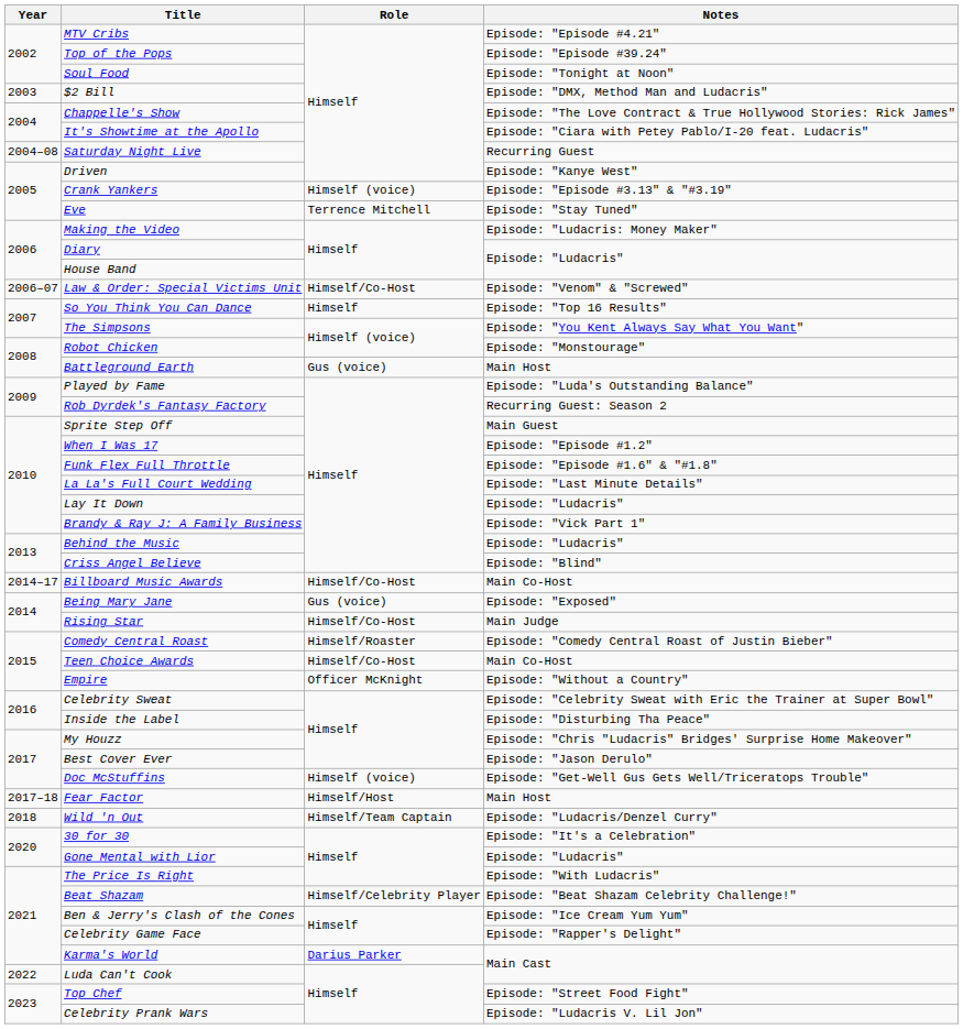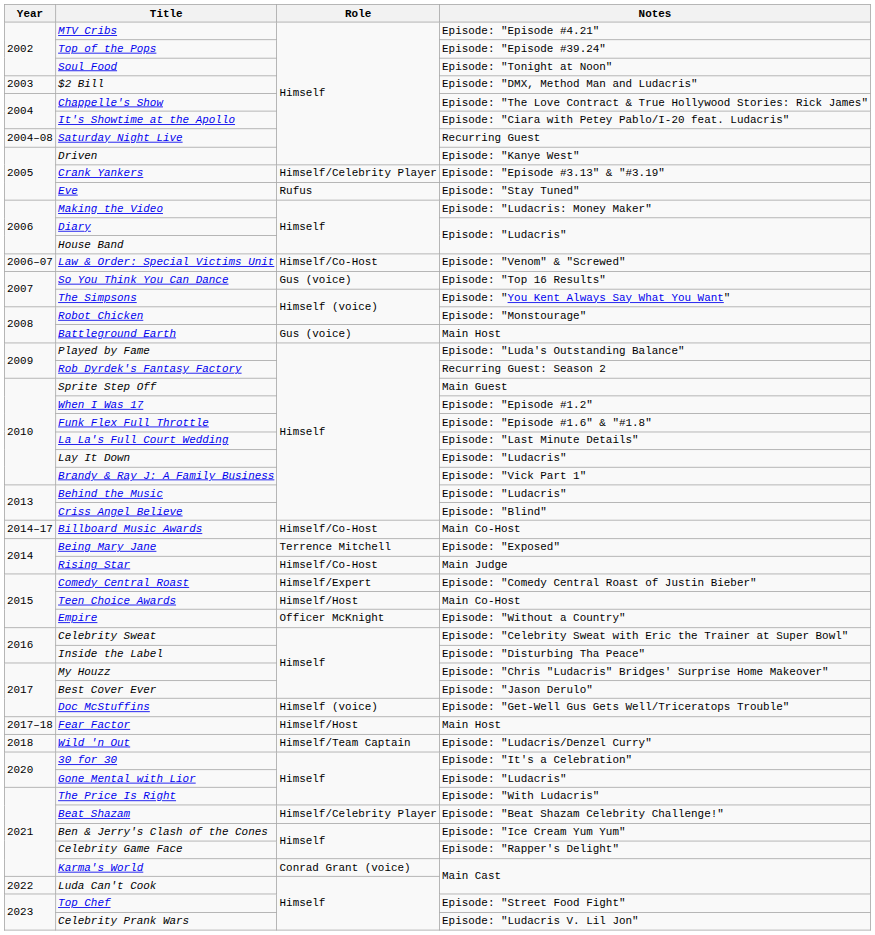Crank Yankers | Role: Himself (voice) -> Himself/Celebrity Player
Eve | Role: Terrence Mitchell -> Rufus
So You Think You Can Dance | Role: Himself -> Gus (voice)
Being Mary Jane | Role: Gus (voice) -> Terrence Mitchell
Comedy Central Roast | Role: Himself/Roaster -> Himself/Expert
Teen Choice Awards | Role: Himself/Co-Host -> Himself/Host
Karma's World | Role: Darius Parker -> Conrad Grant (voice)
